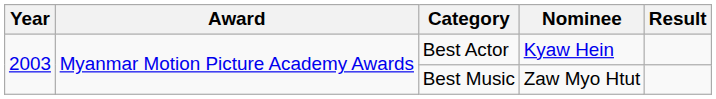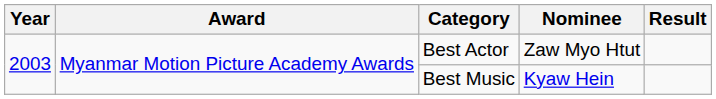Best Actor | Nominee: Kyaw Hein -> Zaw Myo Htut
Best Music | Nominee: Zaw Myo Htut -> Kyaw Hein
